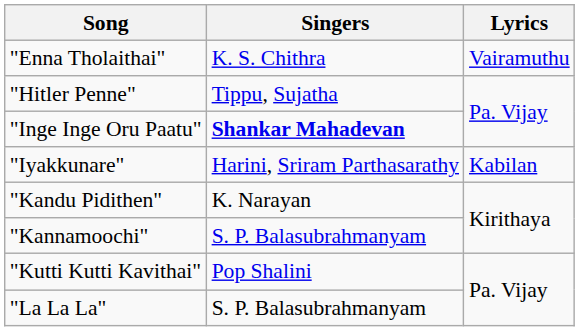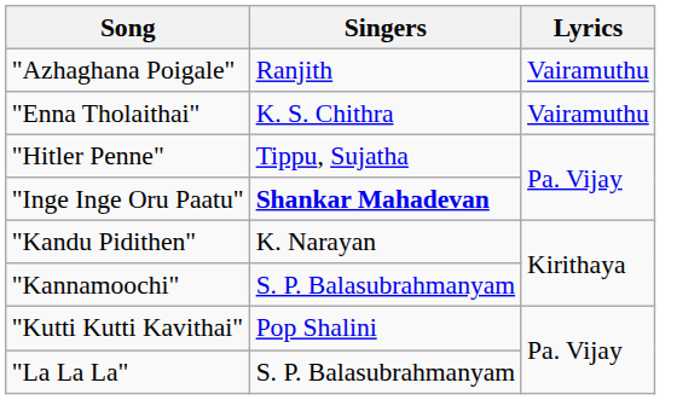+ row: "Azhaghana Poigale" | Ranjith | Vairamuthu
- row: "Iyakkunare" | Harini, Sriram Parthasarathy | Kabilan
